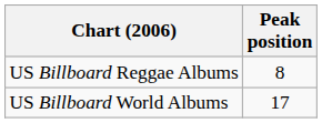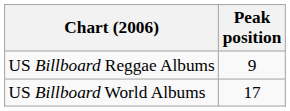US Billboard Reggae Albums | Peak position: 8 -> 9
